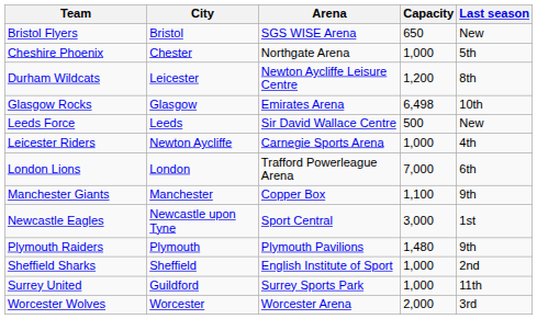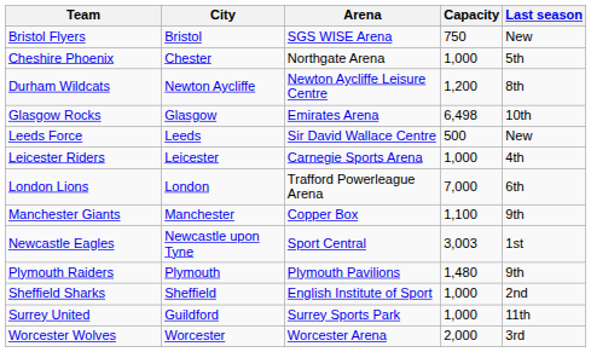Bristol Flyers | Capacity: 650 -> 750
Durham Wildcats | City: Leicester -> Newton Aycliffe
Leicester Riders | City: Newton Aycliffe -> Leicester
Newcastle Eagles | Capacity: 3,000 -> 3,003
